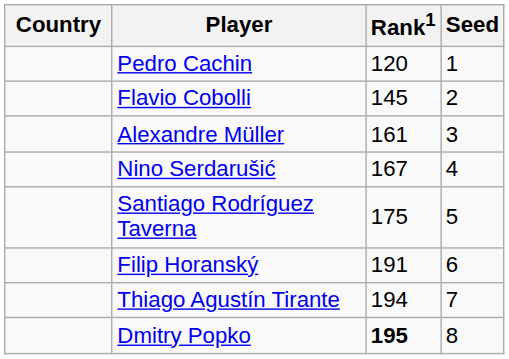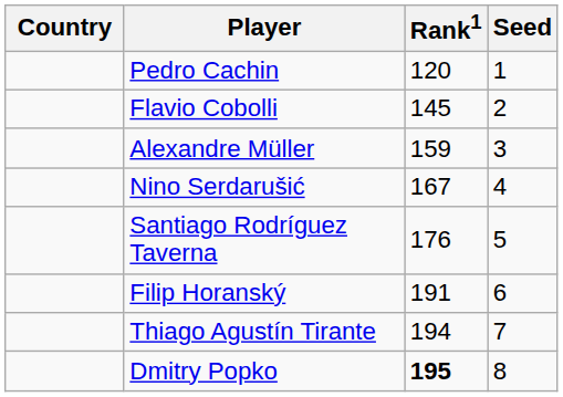Alexandre Müller | Rank1: 161 -> 159
Santiago Rodríguez Taverna | Rank1: 175 -> 176
